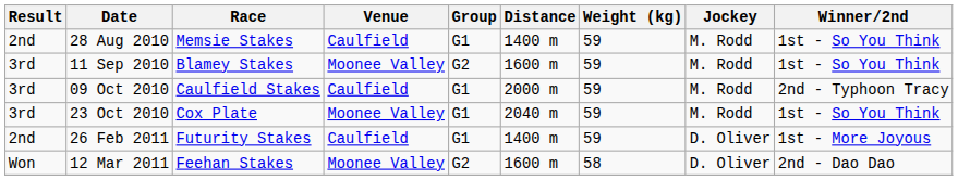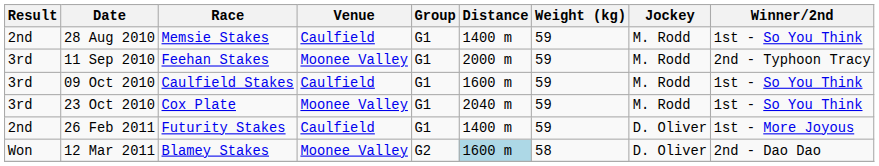11 Sep 2010 | Race: Blamey Stakes -> Feehan Stakes
11 Sep 2010 | Group: G2 -> G1
11 Sep 2010 | Distance: 1600 m -> 2000 m
11 Sep 2010 | Winner/2nd: 1st - So You Think -> 2nd - Typhoon Tracy
09 Oct 2010 | Distance: 2000 m -> 1600 m
09 Oct 2010 | Winner/2nd: 2nd - Typhoon Tracy -> 1st - So You Think
12 Mar 2011 | Race: Feehan Stakes -> Blamey Stakes
12 Mar 2011 | Distance: no background -> lightblue background
